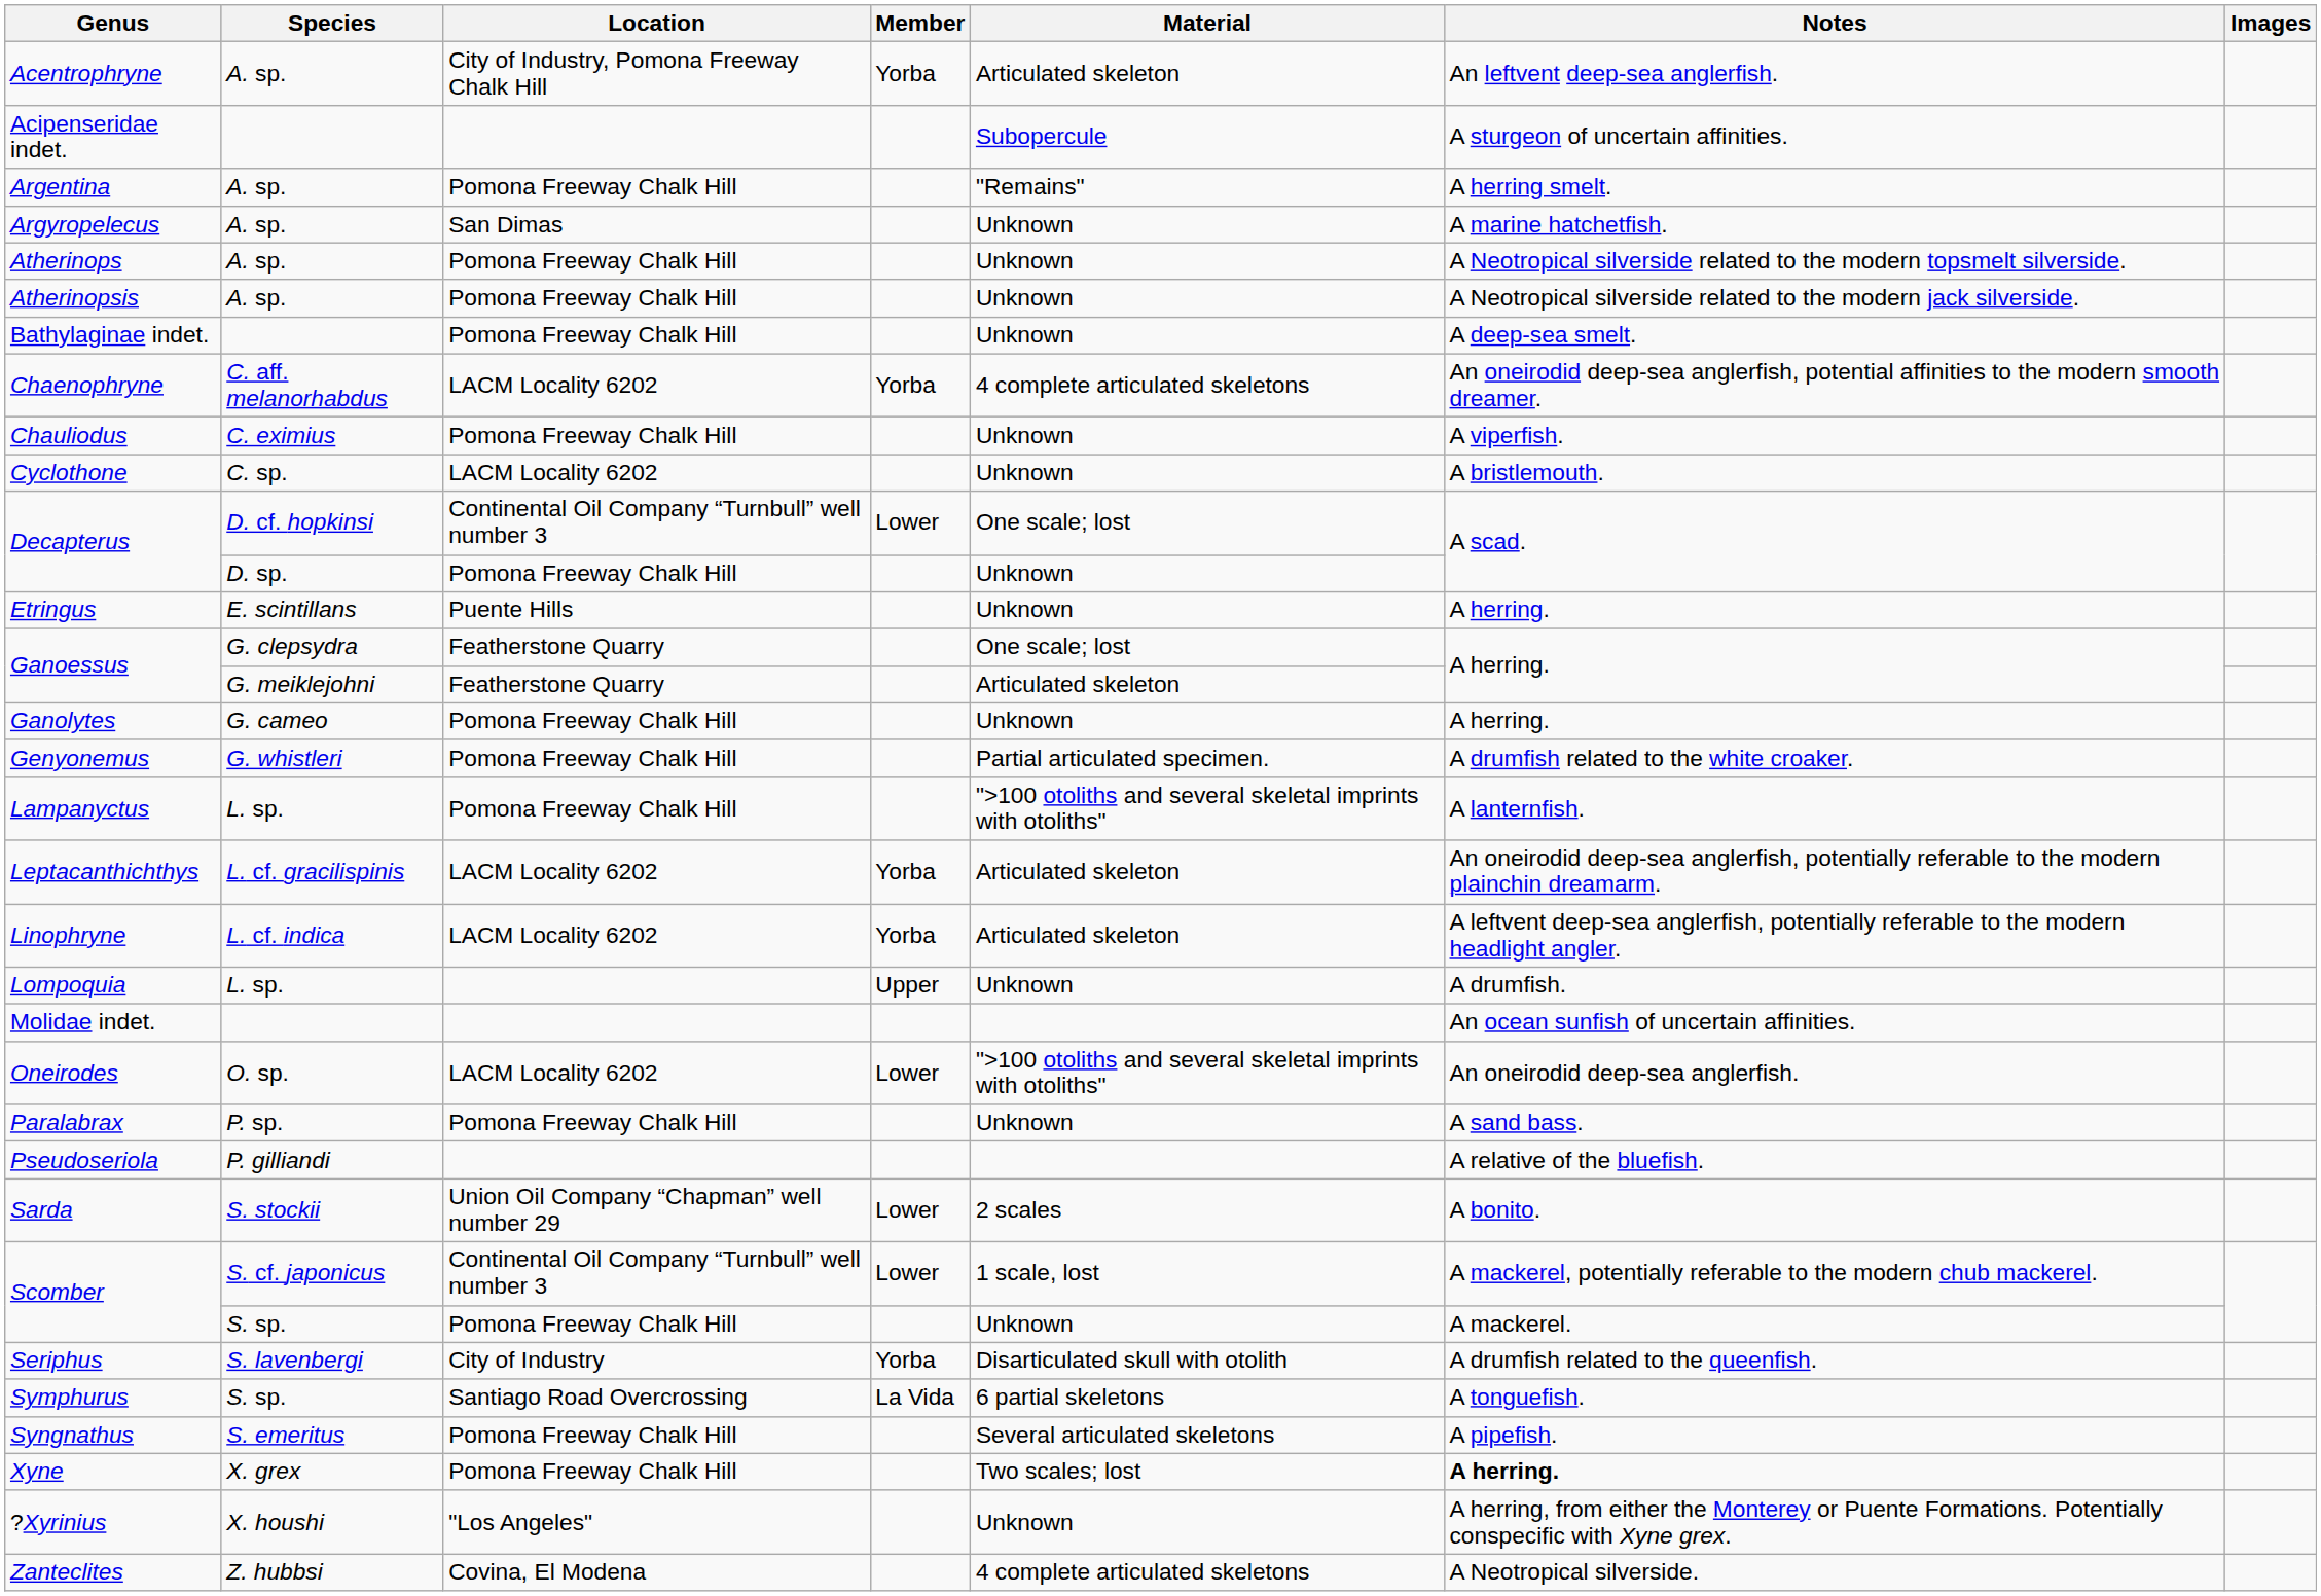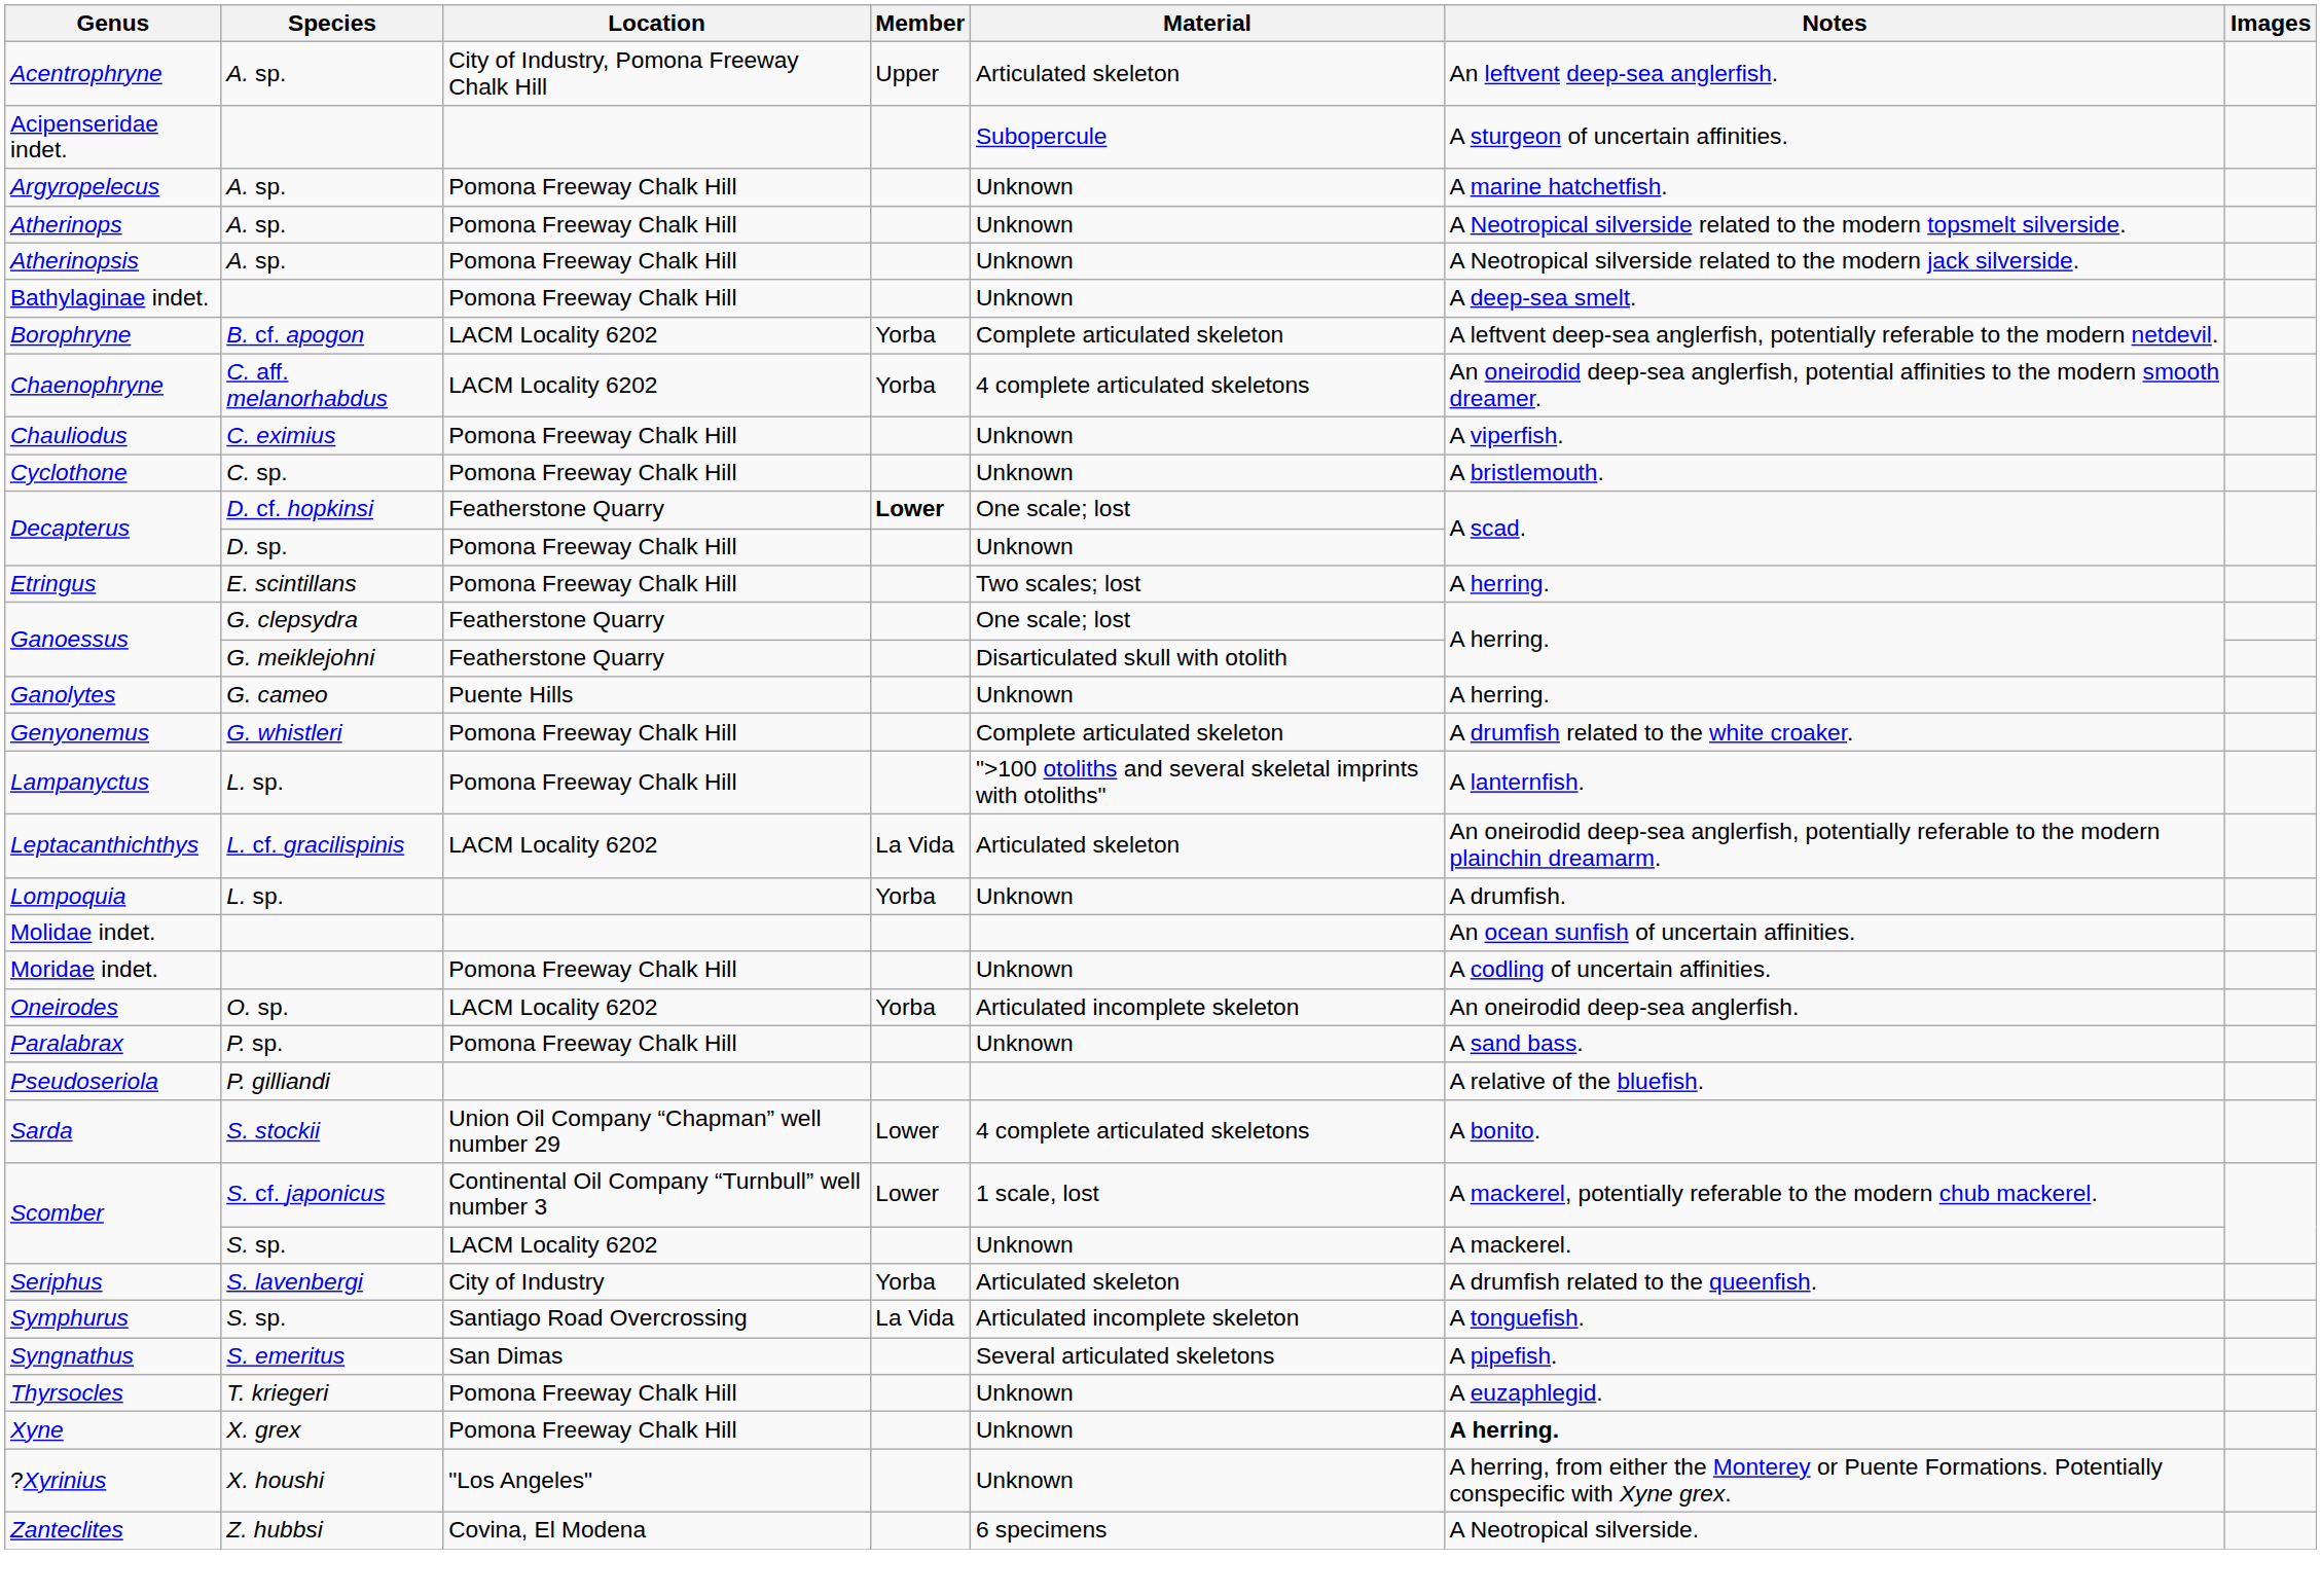Acentrophryne | Member: Yorba -> Upper
- row: Argentina | A. sp. | Pomona Freeway Chalk Hill | "Remains" | A herring smelt.
Argyropelecus | Location: San Dimas -> Pomona Freeway Chalk Hill
+ row: Borophryne | B. cf. apogon | LACM Locality 6202 | Yorba | Complete articulated skeleton | A leftvent deep-sea anglerfish, potentially referable to the modern netdevil.
Cyclothone | Location: LACM Locality 6202 -> Pomona Freeway Chalk Hill
Decapterus / D. cf. hopkinsi | Location: Continental Oil Company “Turnbull” well number 3 -> Featherstone Quarry
Decapterus / D. cf. hopkinsi | Member: normal -> bold
Etringus | Location: Puente Hills -> Pomona Freeway Chalk Hill
Etringus | Material: Unknown -> Two scales; lost
Ganoessus / G. meiklejohni | Material: Articulated skeleton -> Disarticulated skull with otolith
Ganolytes | Location: Pomona Freeway Chalk Hill -> Puente Hills
Genyonemus | Material: Partial articulated specimen. -> Complete articulated skeleton
Leptacanthichthys | Member: Yorba -> La Vida
- row: Linophryne | L. cf. indica | LACM Locality 6202 | Yorba | Articulated skeleton | A leftvent deep-sea anglerfish, potentially referable to the modern headlight angler.
Lompoquia | Member: Upper -> Yorba
+ row: Moridae indet. | Pomona Freeway Chalk Hill | Unknown | A codling of uncertain affinities.
Oneirodes | Member: Lower -> Yorba
Oneirodes | Material: ">100 otoliths and several skeletal imprints with otoliths" -> Articulated incomplete skeleton
Sarda | Material: 2 scales -> 4 complete articulated skeletons
Scomber / S. sp. | Location: Pomona Freeway Chalk Hill -> LACM Locality 6202
Seriphus | Material: Disarticulated skull with otolith -> Articulated skeleton
Symphurus | Material: 6 partial skeletons -> Articulated incomplete skeleton
Syngnathus | Location: Pomona Freeway Chalk Hill -> San Dimas
+ row: Thyrsocles | T. kriegeri | Pomona Freeway Chalk Hill | Unknown | A euzaphlegid.
Xyne | Material: Two scales; lost -> Unknown
Zanteclites | Material: 4 complete articulated skeletons -> 6 specimens
